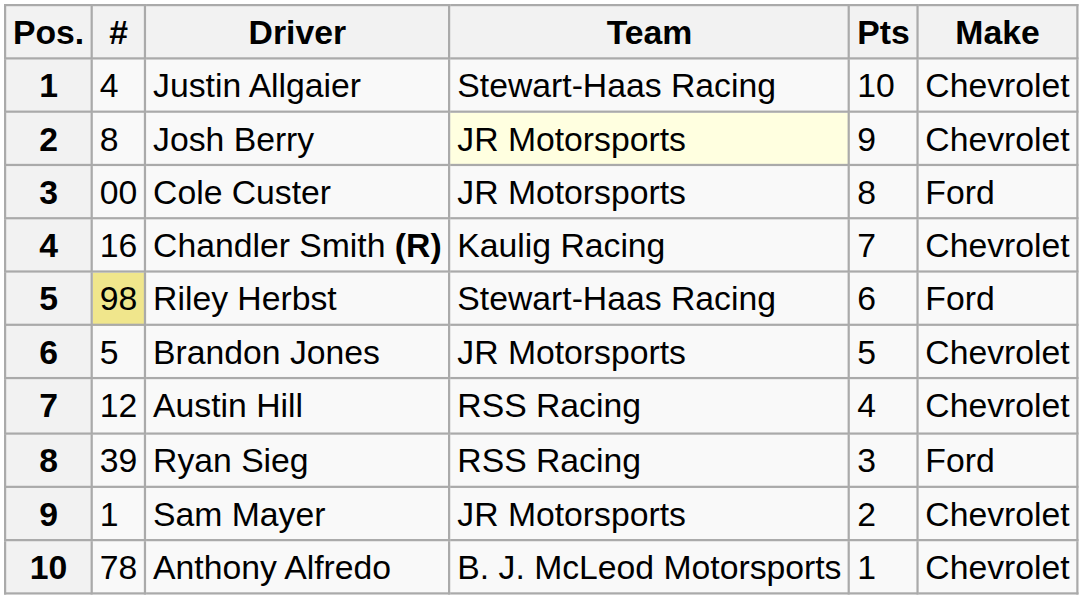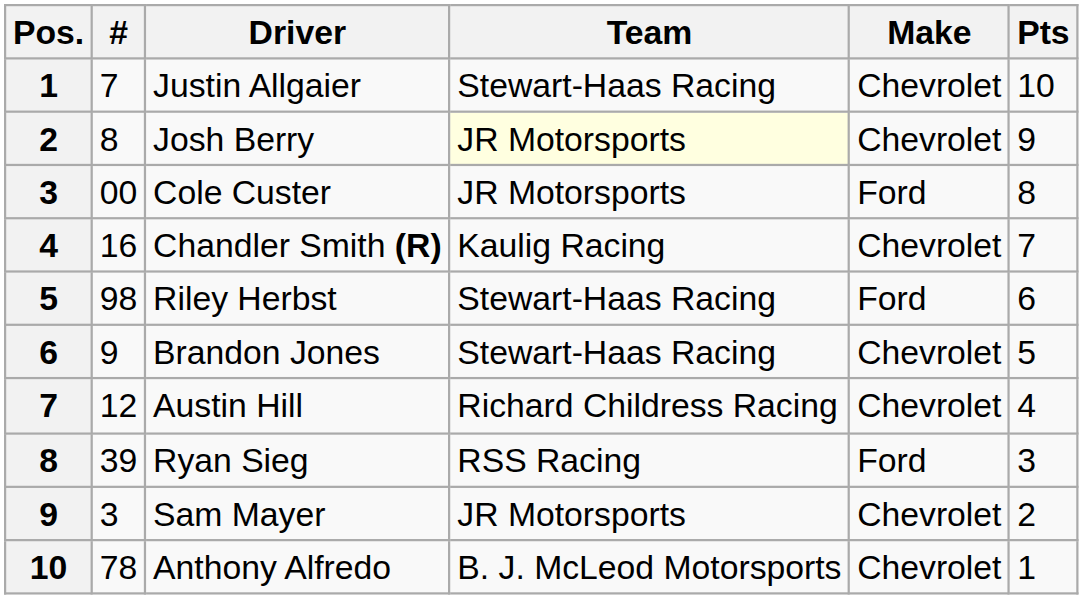columns swapped: Make <-> Pts
Justin Allgaier | #: 4 -> 7
Riley Herbst | #: khaki background -> no background
Brandon Jones | #: 5 -> 9
Brandon Jones | Team: JR Motorsports -> Stewart-Haas Racing
Austin Hill | Team: RSS Racing -> Richard Childress Racing
Sam Mayer | #: 1 -> 3
